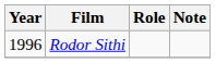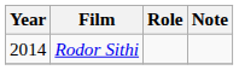Rodor Sithi | Year: 1996 -> 2014
